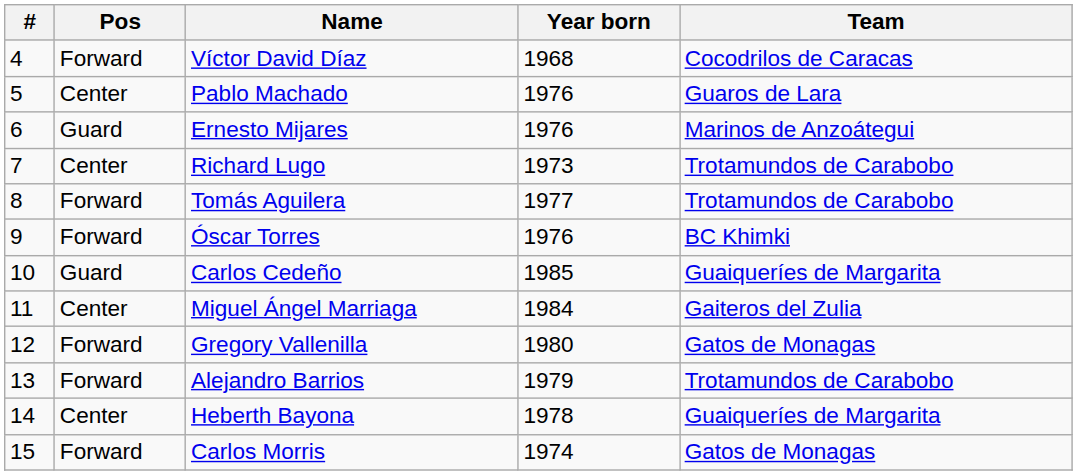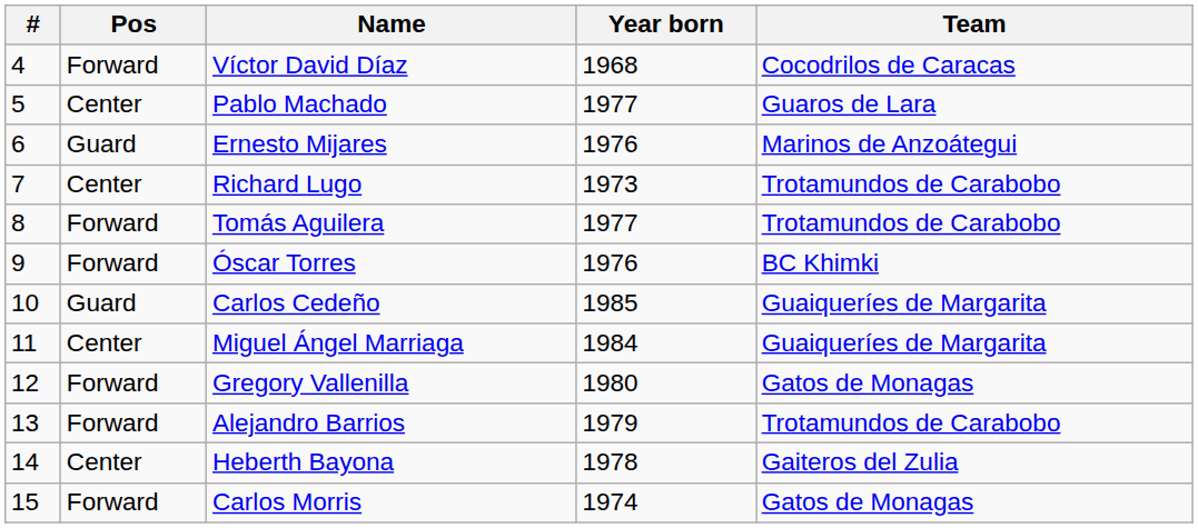Pablo Machado | Year born: 1976 -> 1977
Miguel Ángel Marriaga | Team: Gaiteros del Zulia -> Guaiqueríes de Margarita
Heberth Bayona | Team: Guaiqueríes de Margarita -> Gaiteros del Zulia
